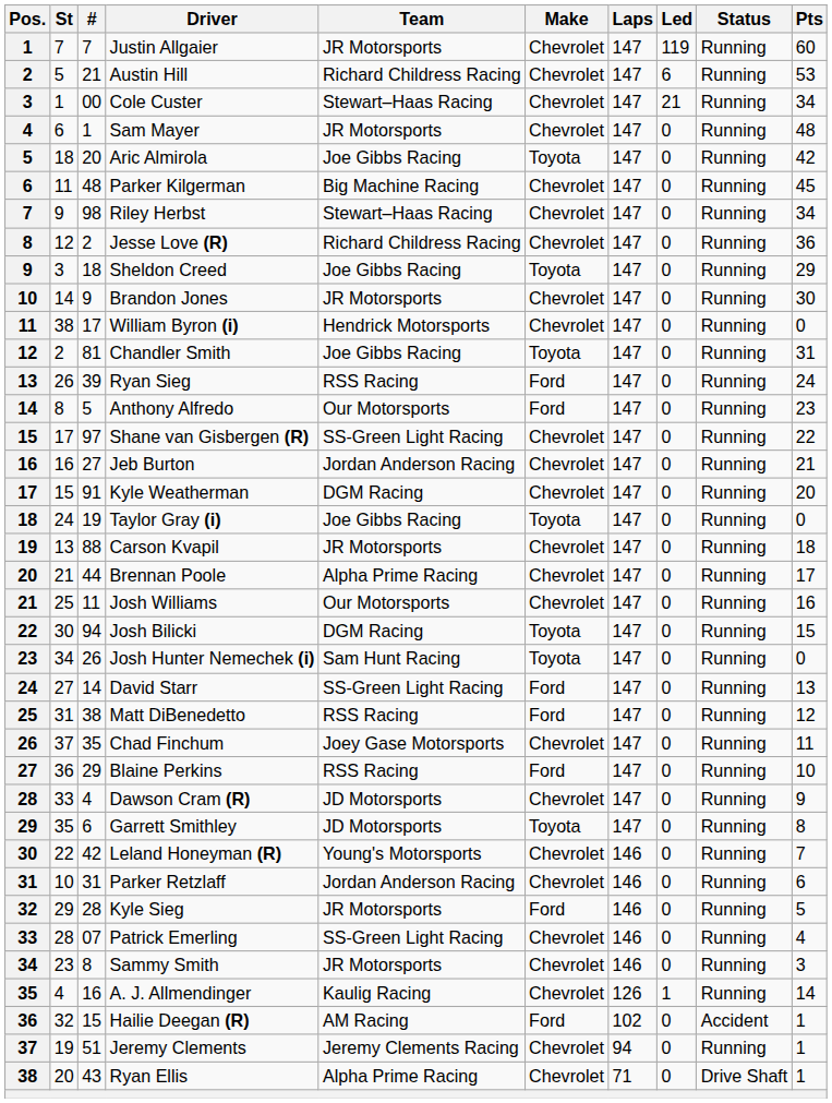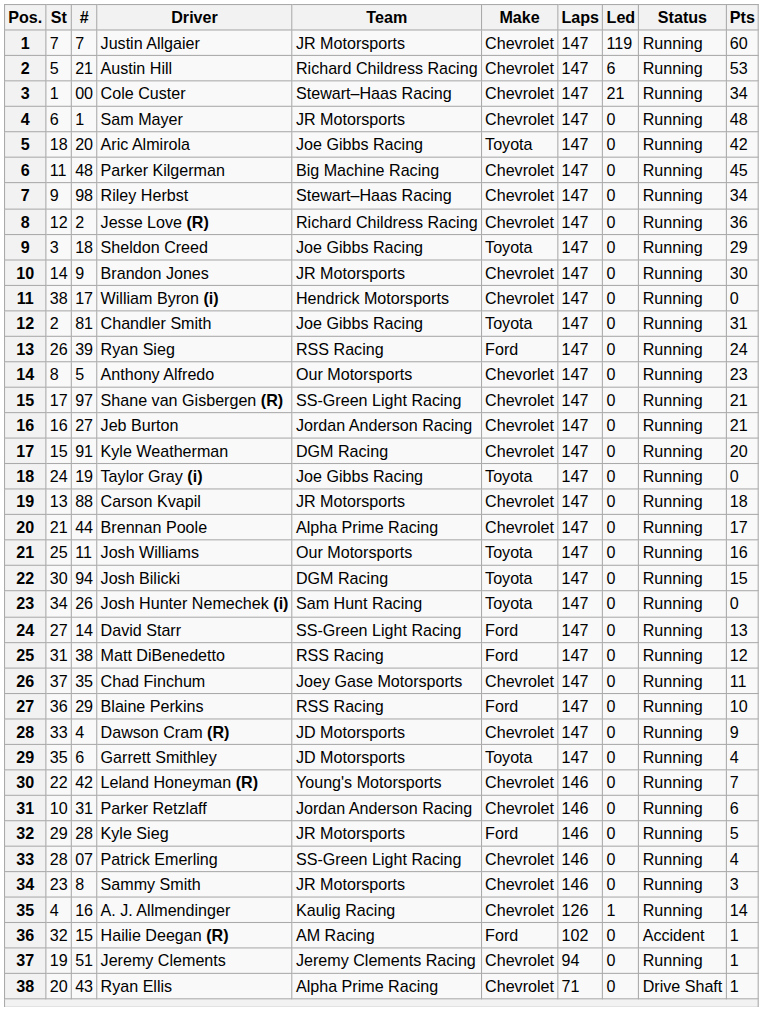Anthony Alfredo | Make: Ford -> Chevorlet
Shane van Gisbergen (R) | Pts: 22 -> 21
Josh Williams | Make: Chevrolet -> Toyota
Garrett Smithley | Pts: 8 -> 4
